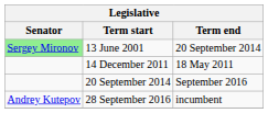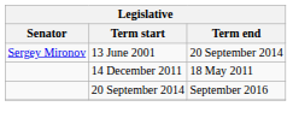13 June 2001 | Senator: lightgreen background -> no background
- row: Andrey Kutepov | 28 September 2016 | incumbent
